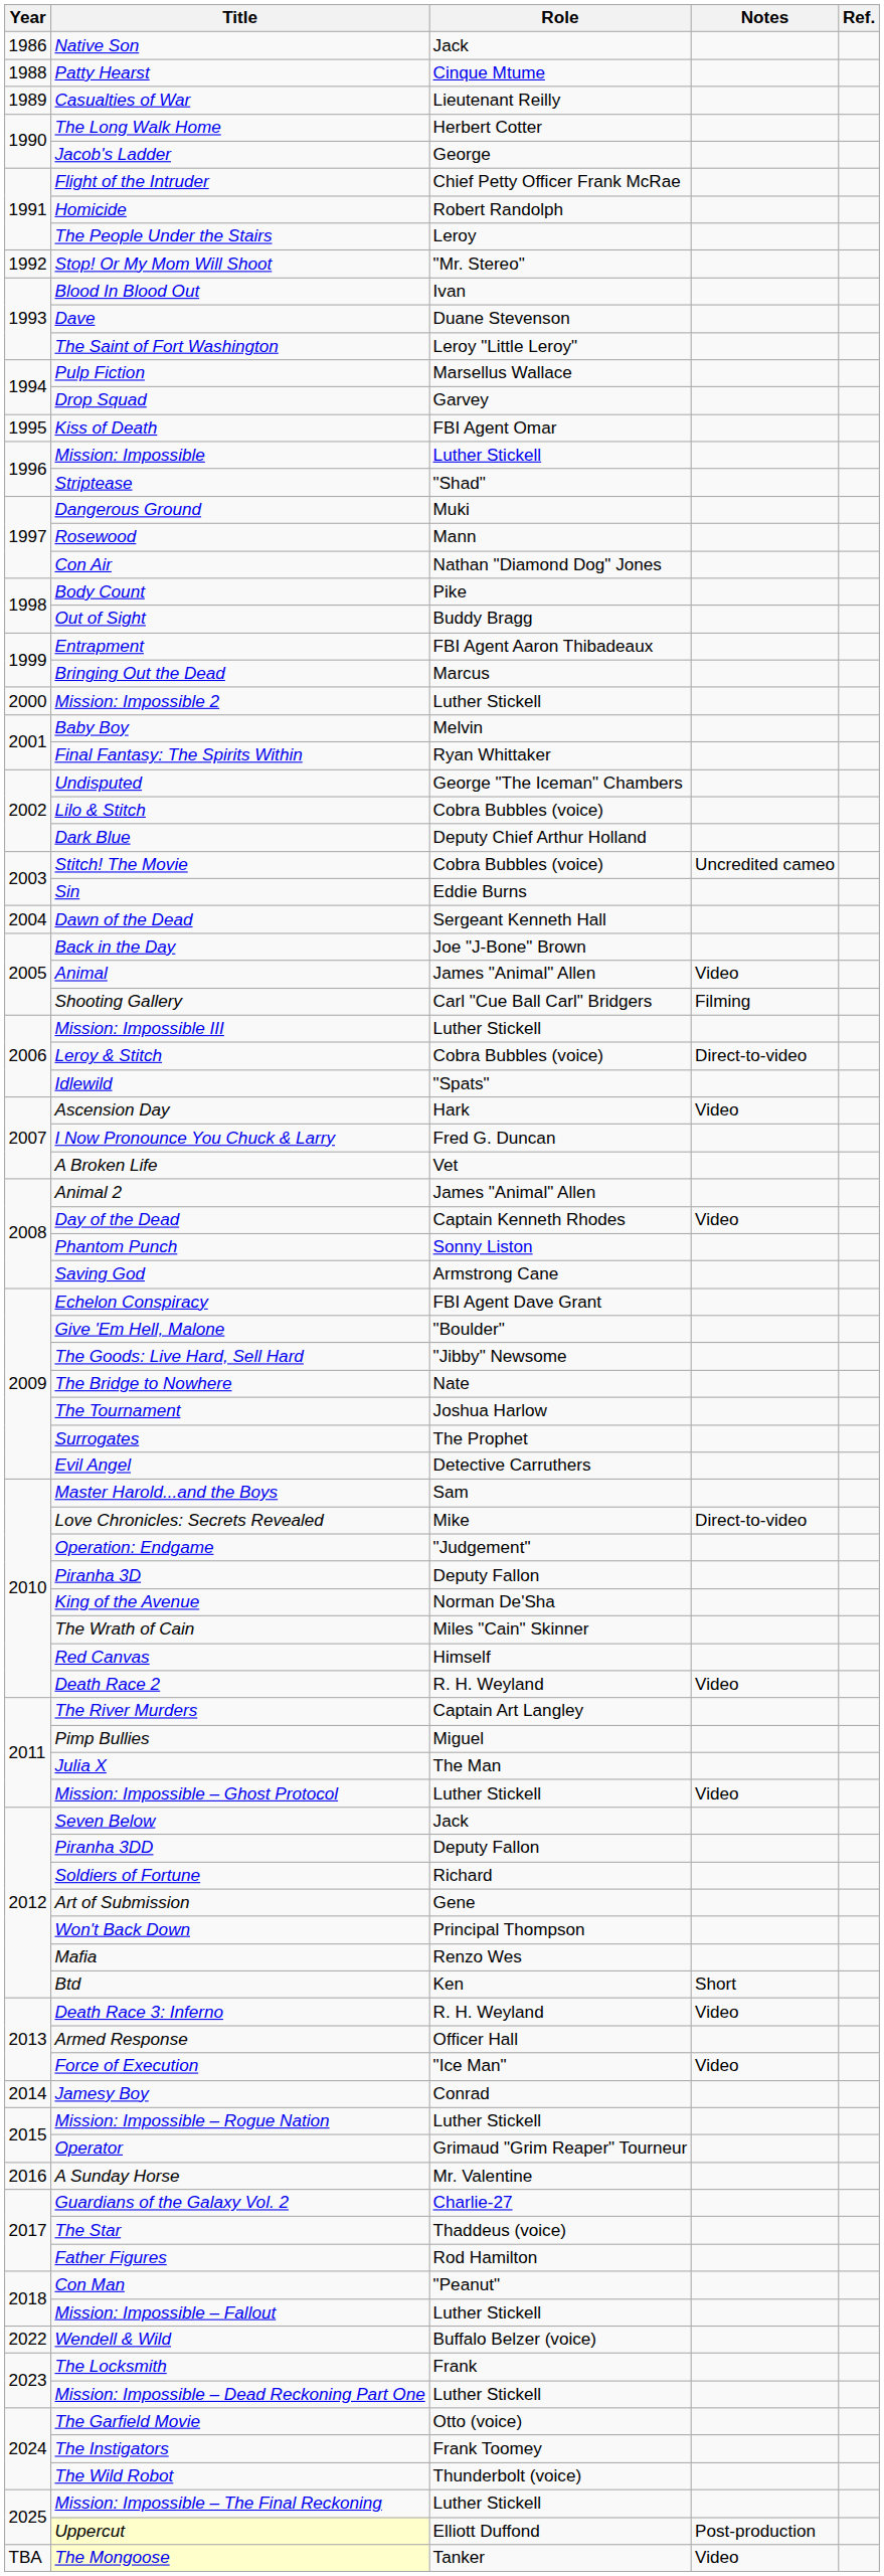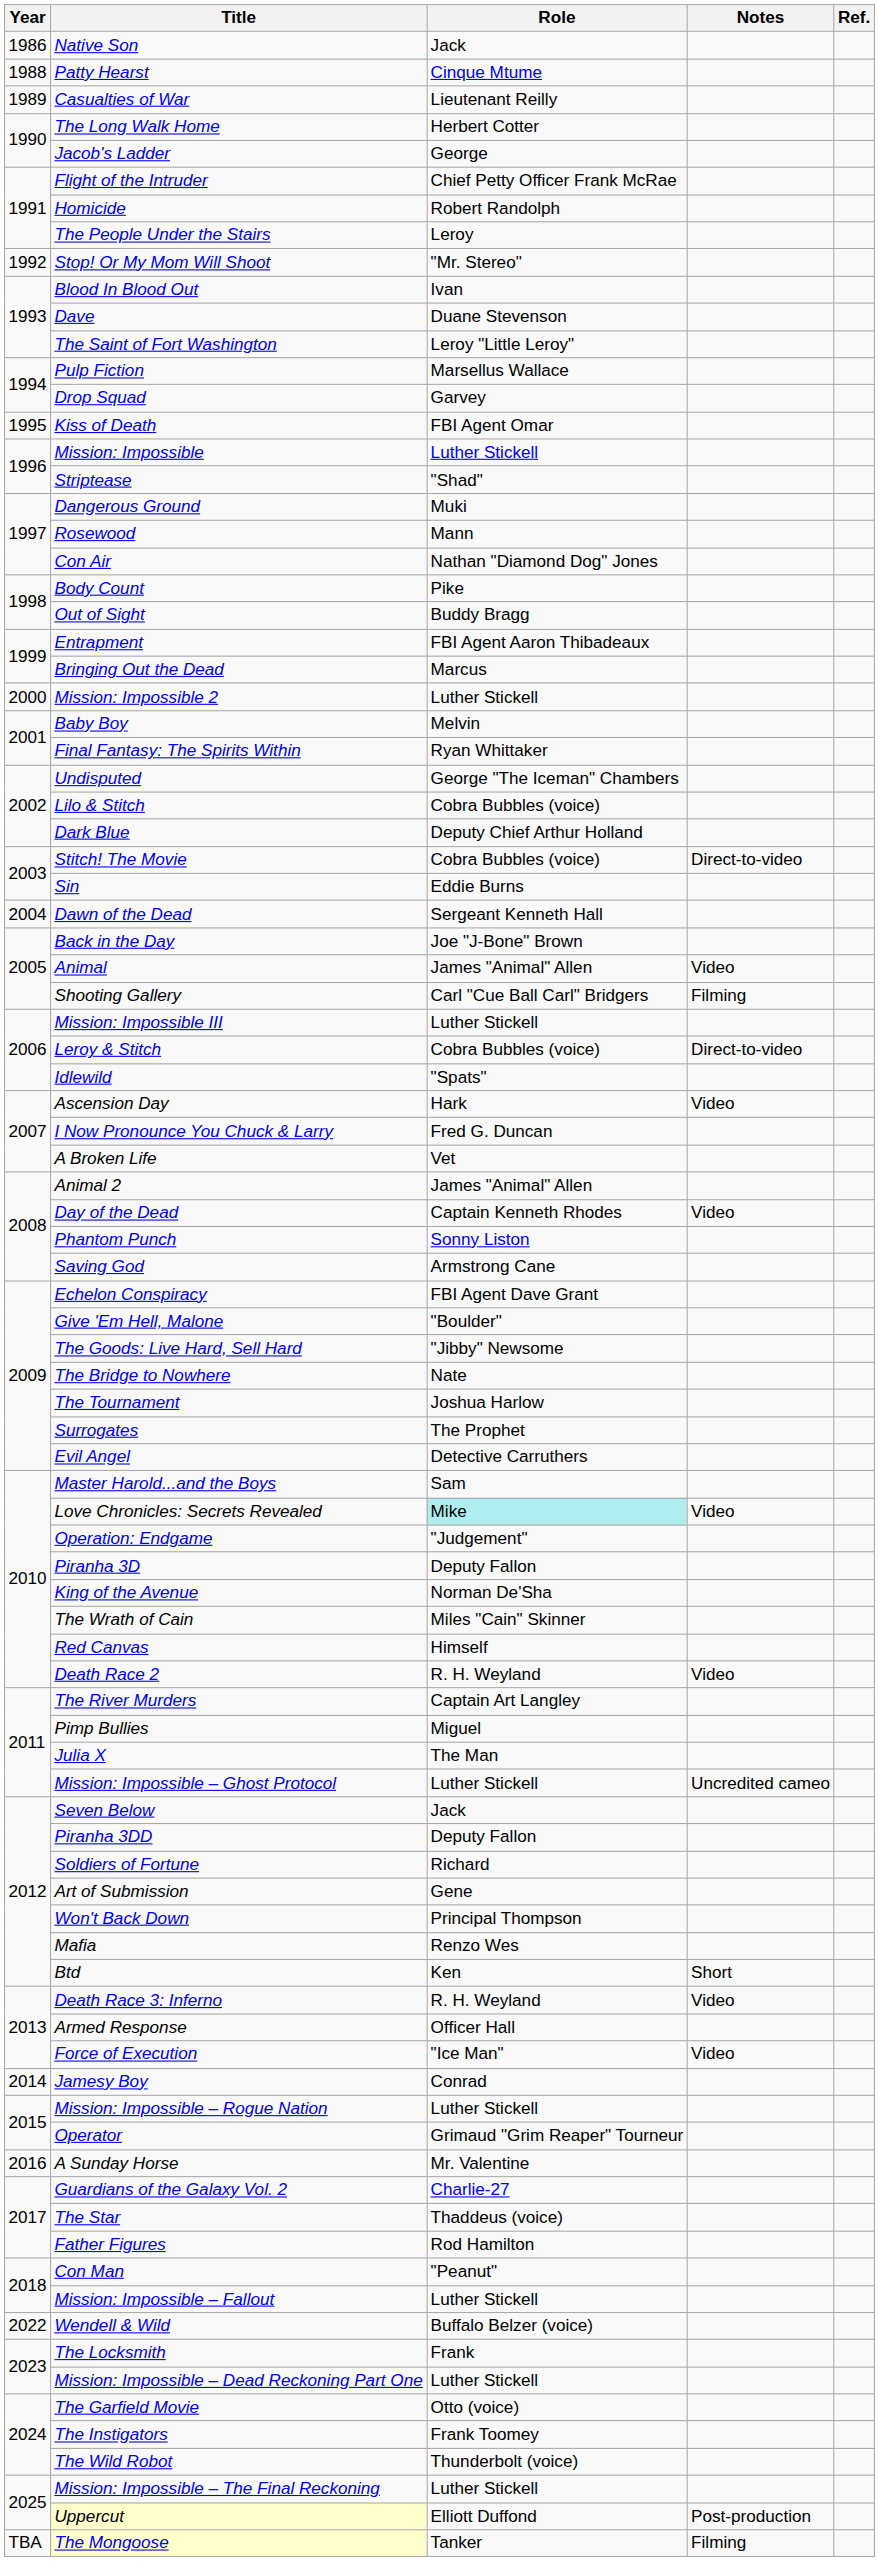Stitch! The Movie | Notes: Uncredited cameo -> Direct-to-video
Love Chronicles: Secrets Revealed | Role: no background -> paleturquoise background
Love Chronicles: Secrets Revealed | Notes: Direct-to-video -> Video
Mission: Impossible – Ghost Protocol | Notes: Video -> Uncredited cameo
The Mongoose | Notes: Video -> Filming
